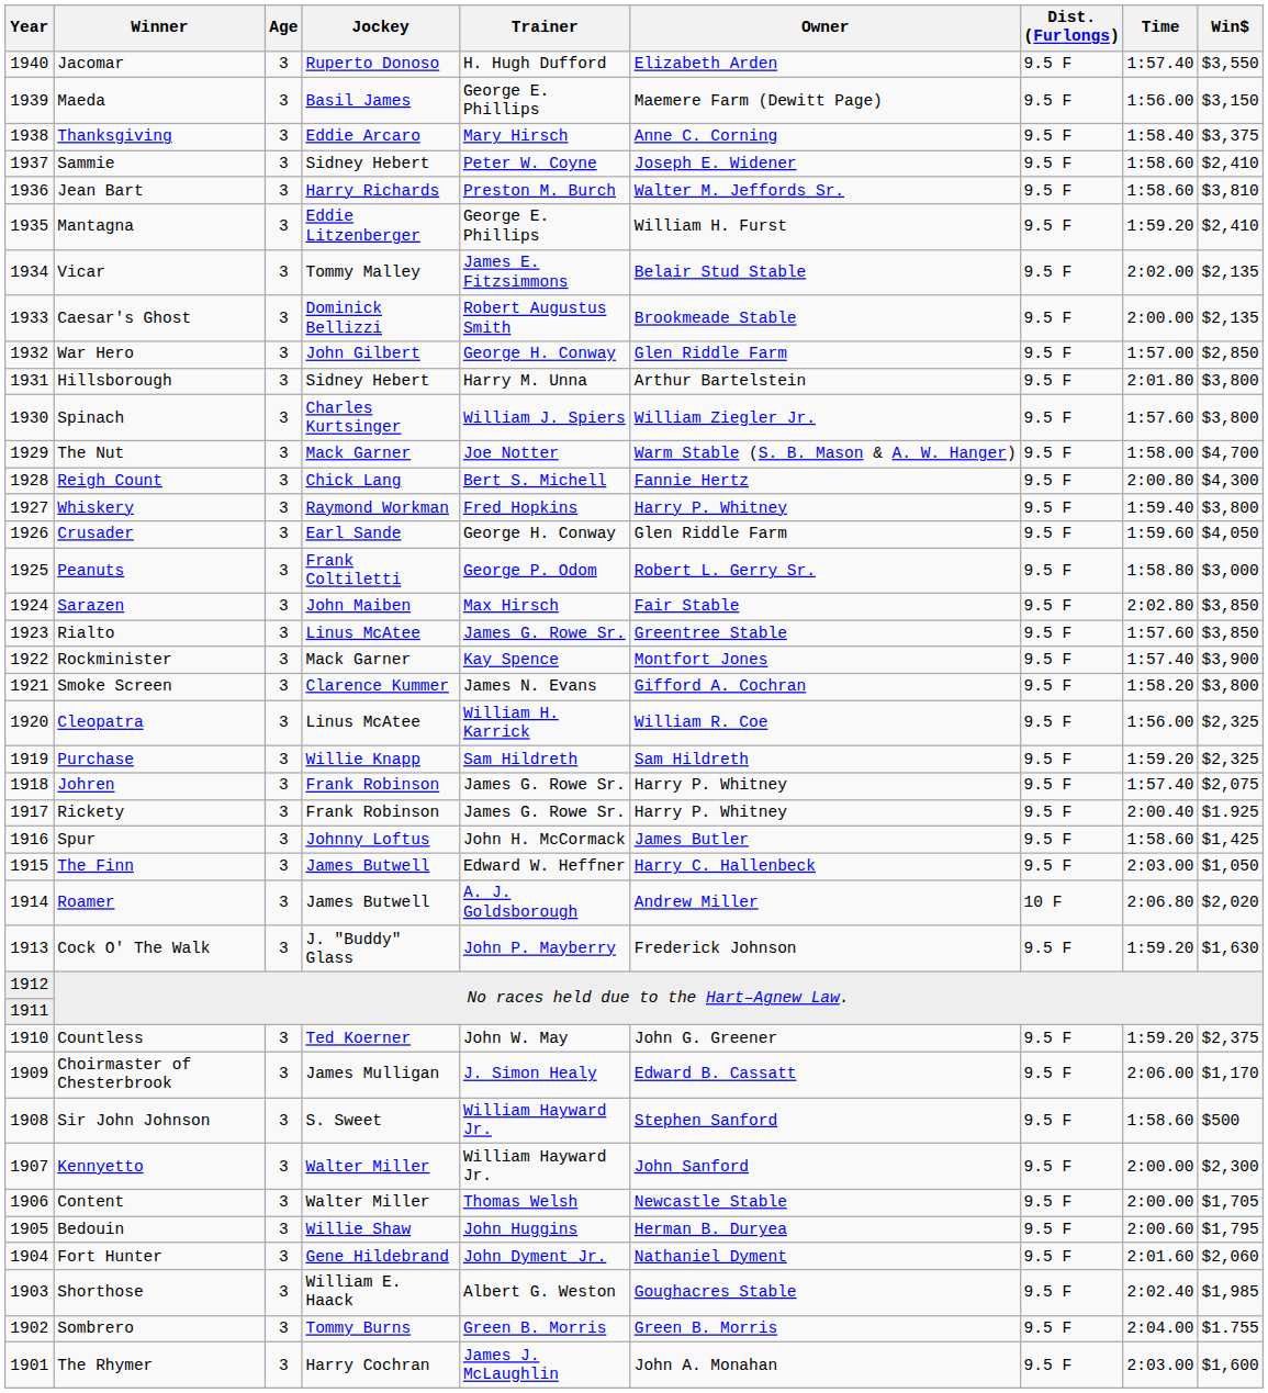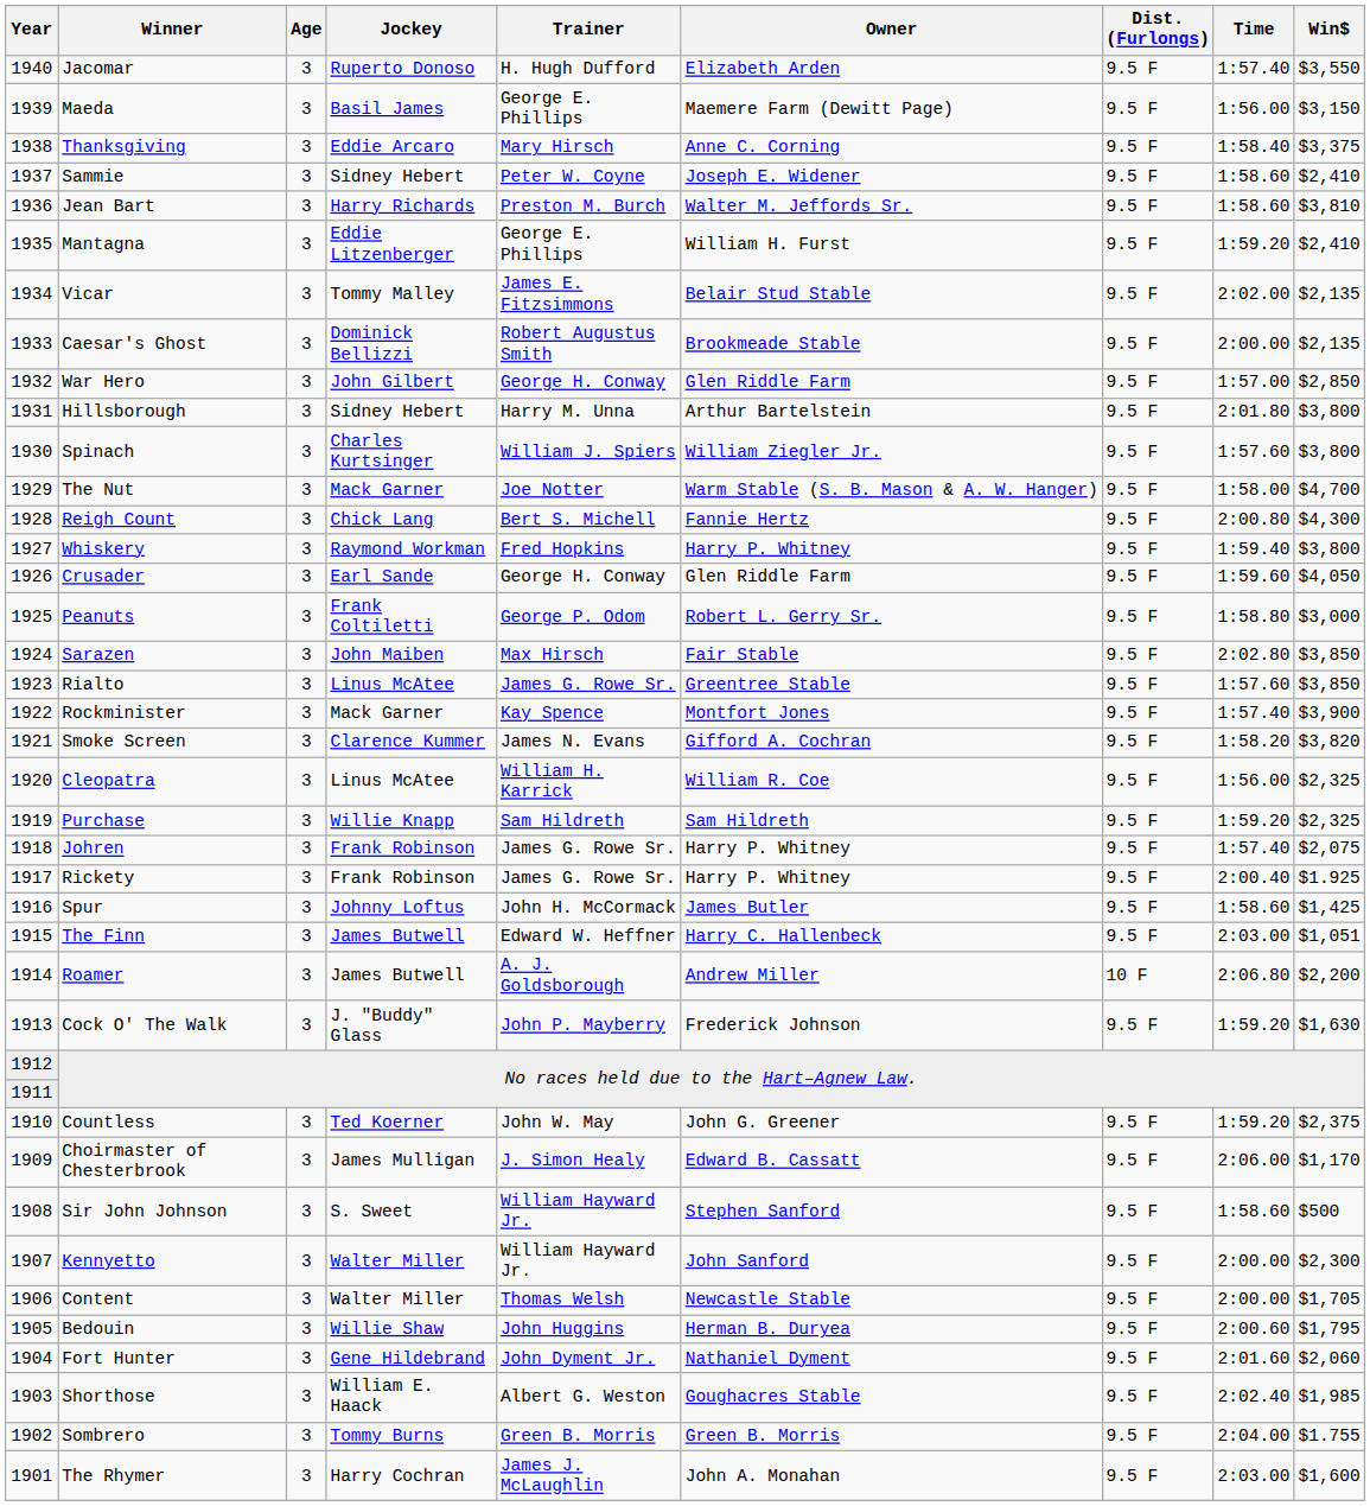Smoke Screen | Win$: $3,800 -> $3,820
The Finn | Win$: $1,050 -> $1,051
Roamer | Win$: $2,020 -> $2,200
